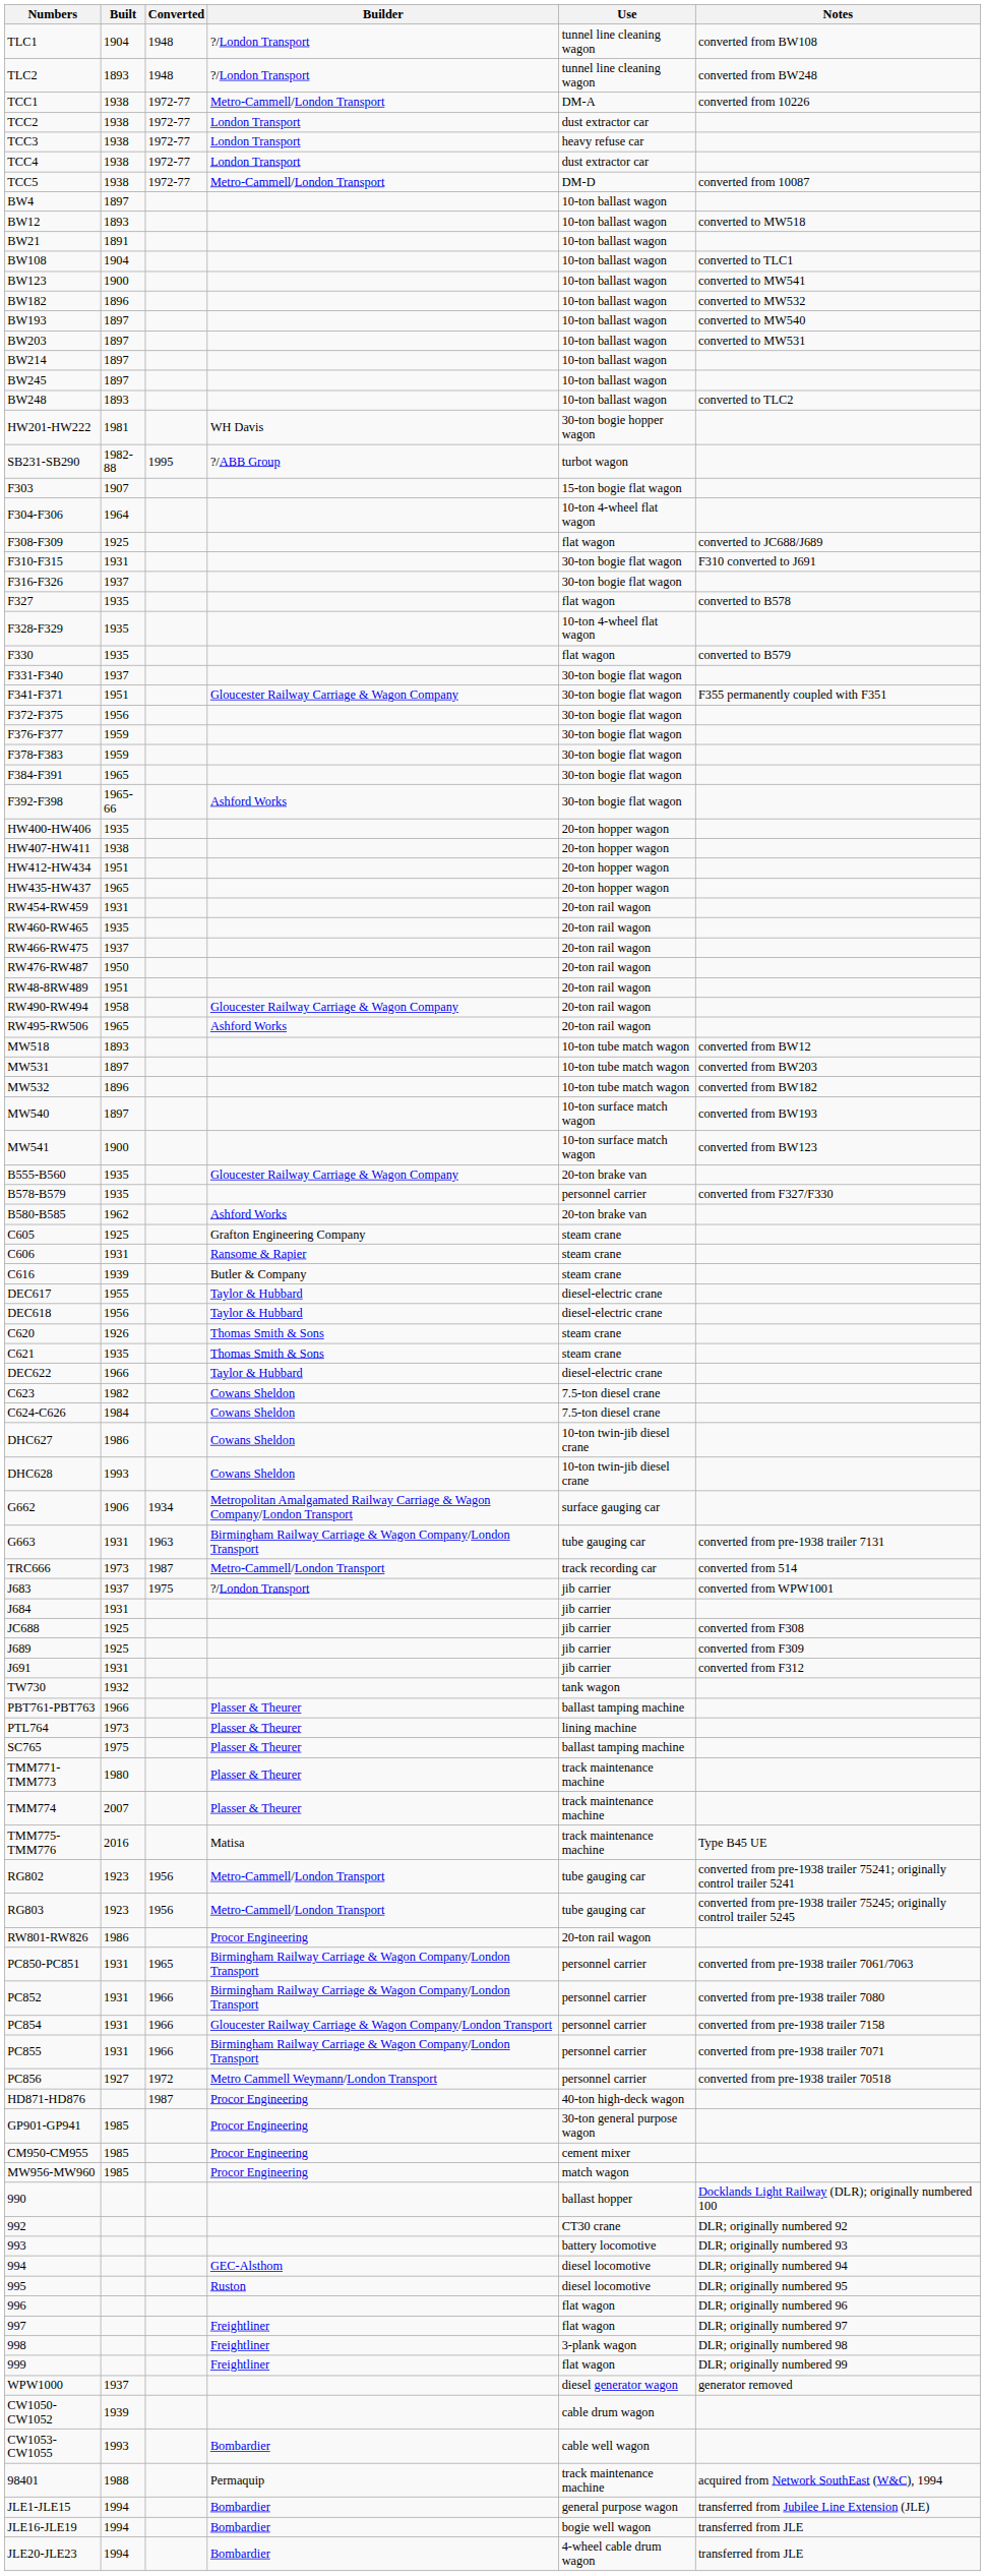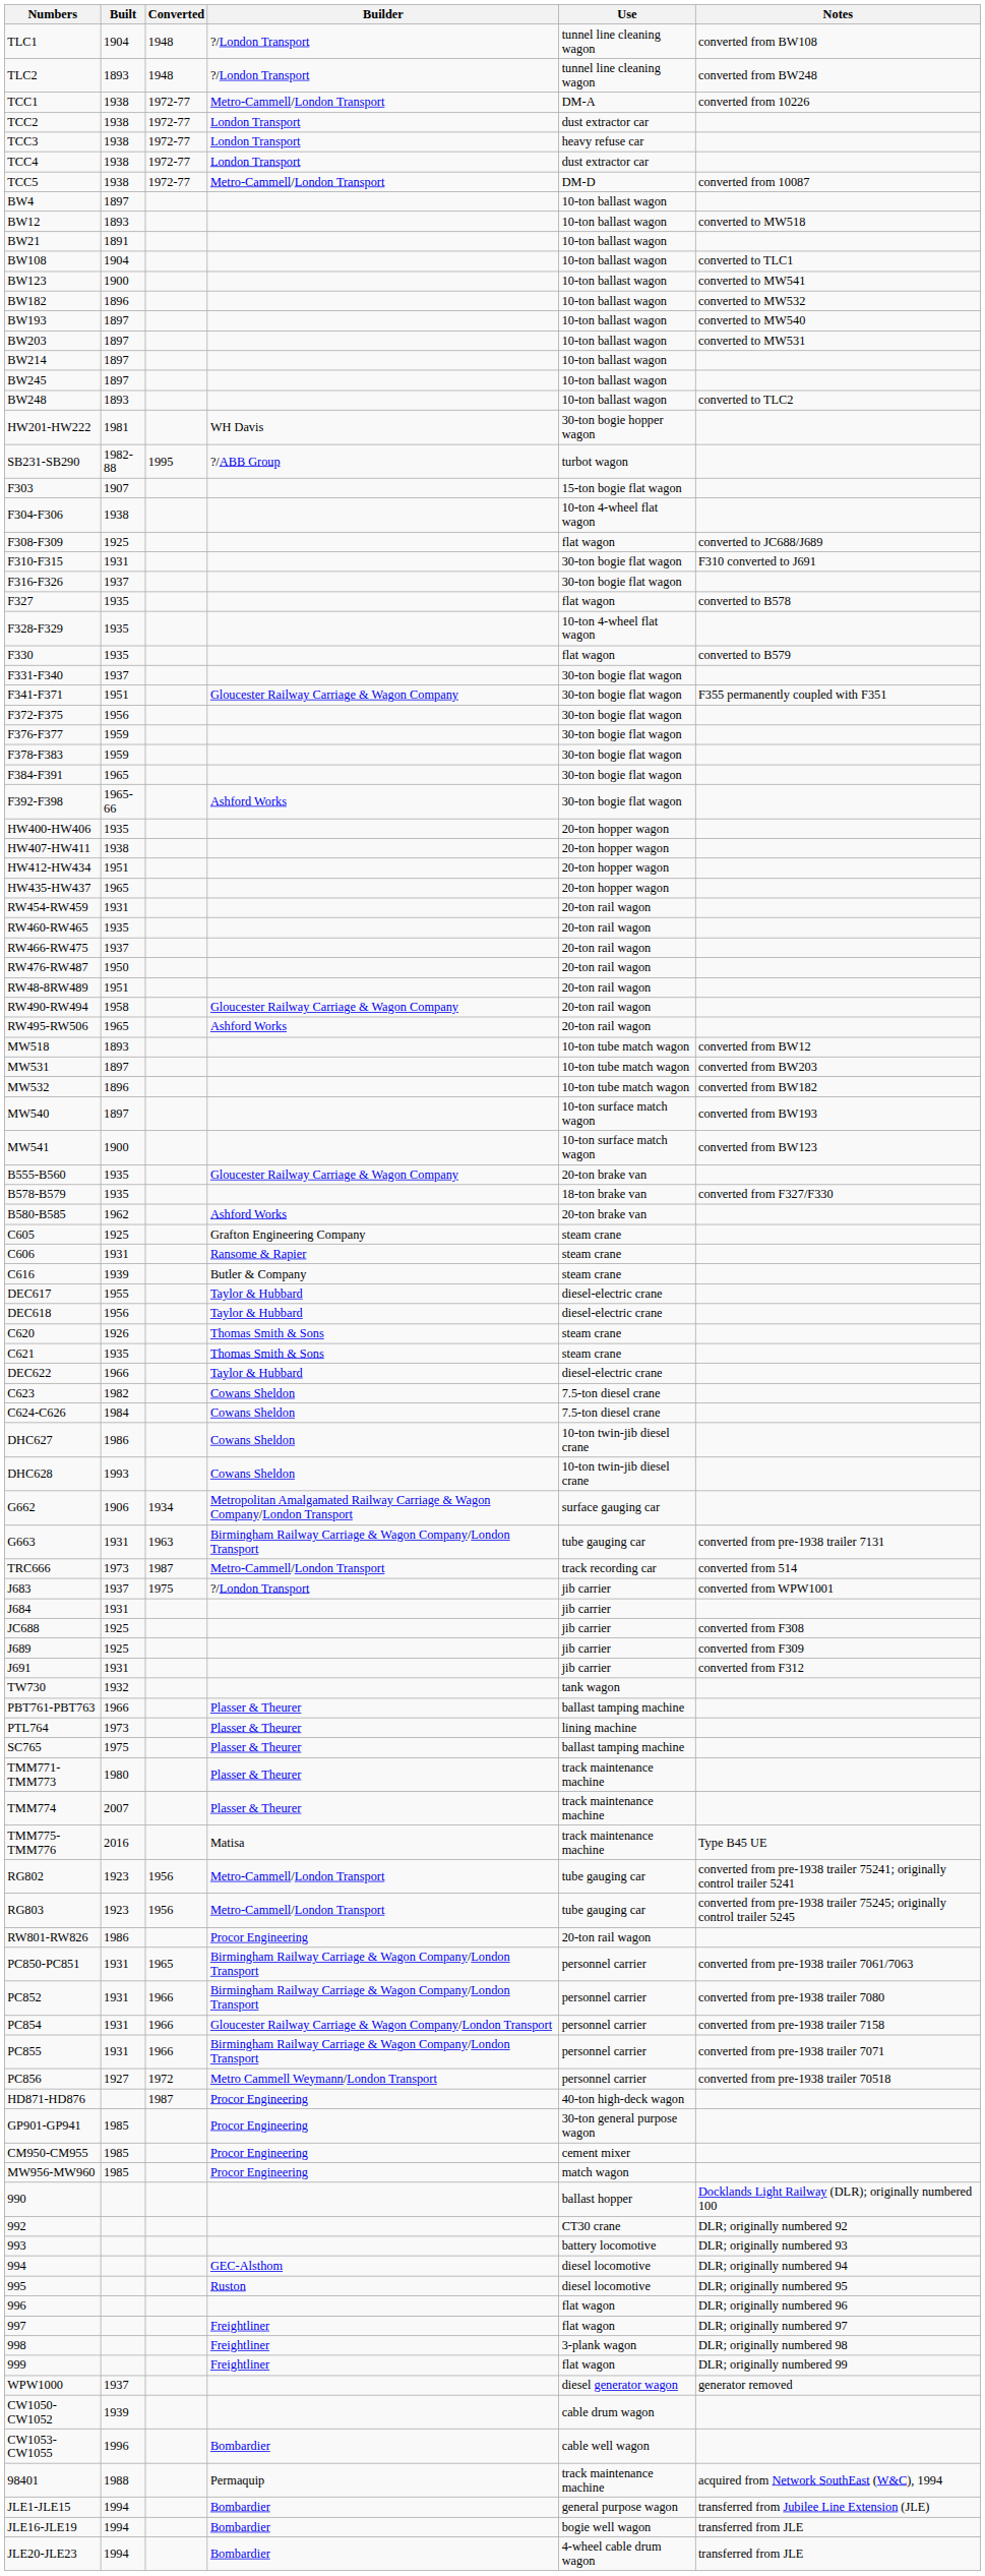F304-F306 | Built: 1964 -> 1938
B578-B579 | Use: personnel carrier -> 18-ton brake van
CW1053-CW1055 | Built: 1993 -> 1996
